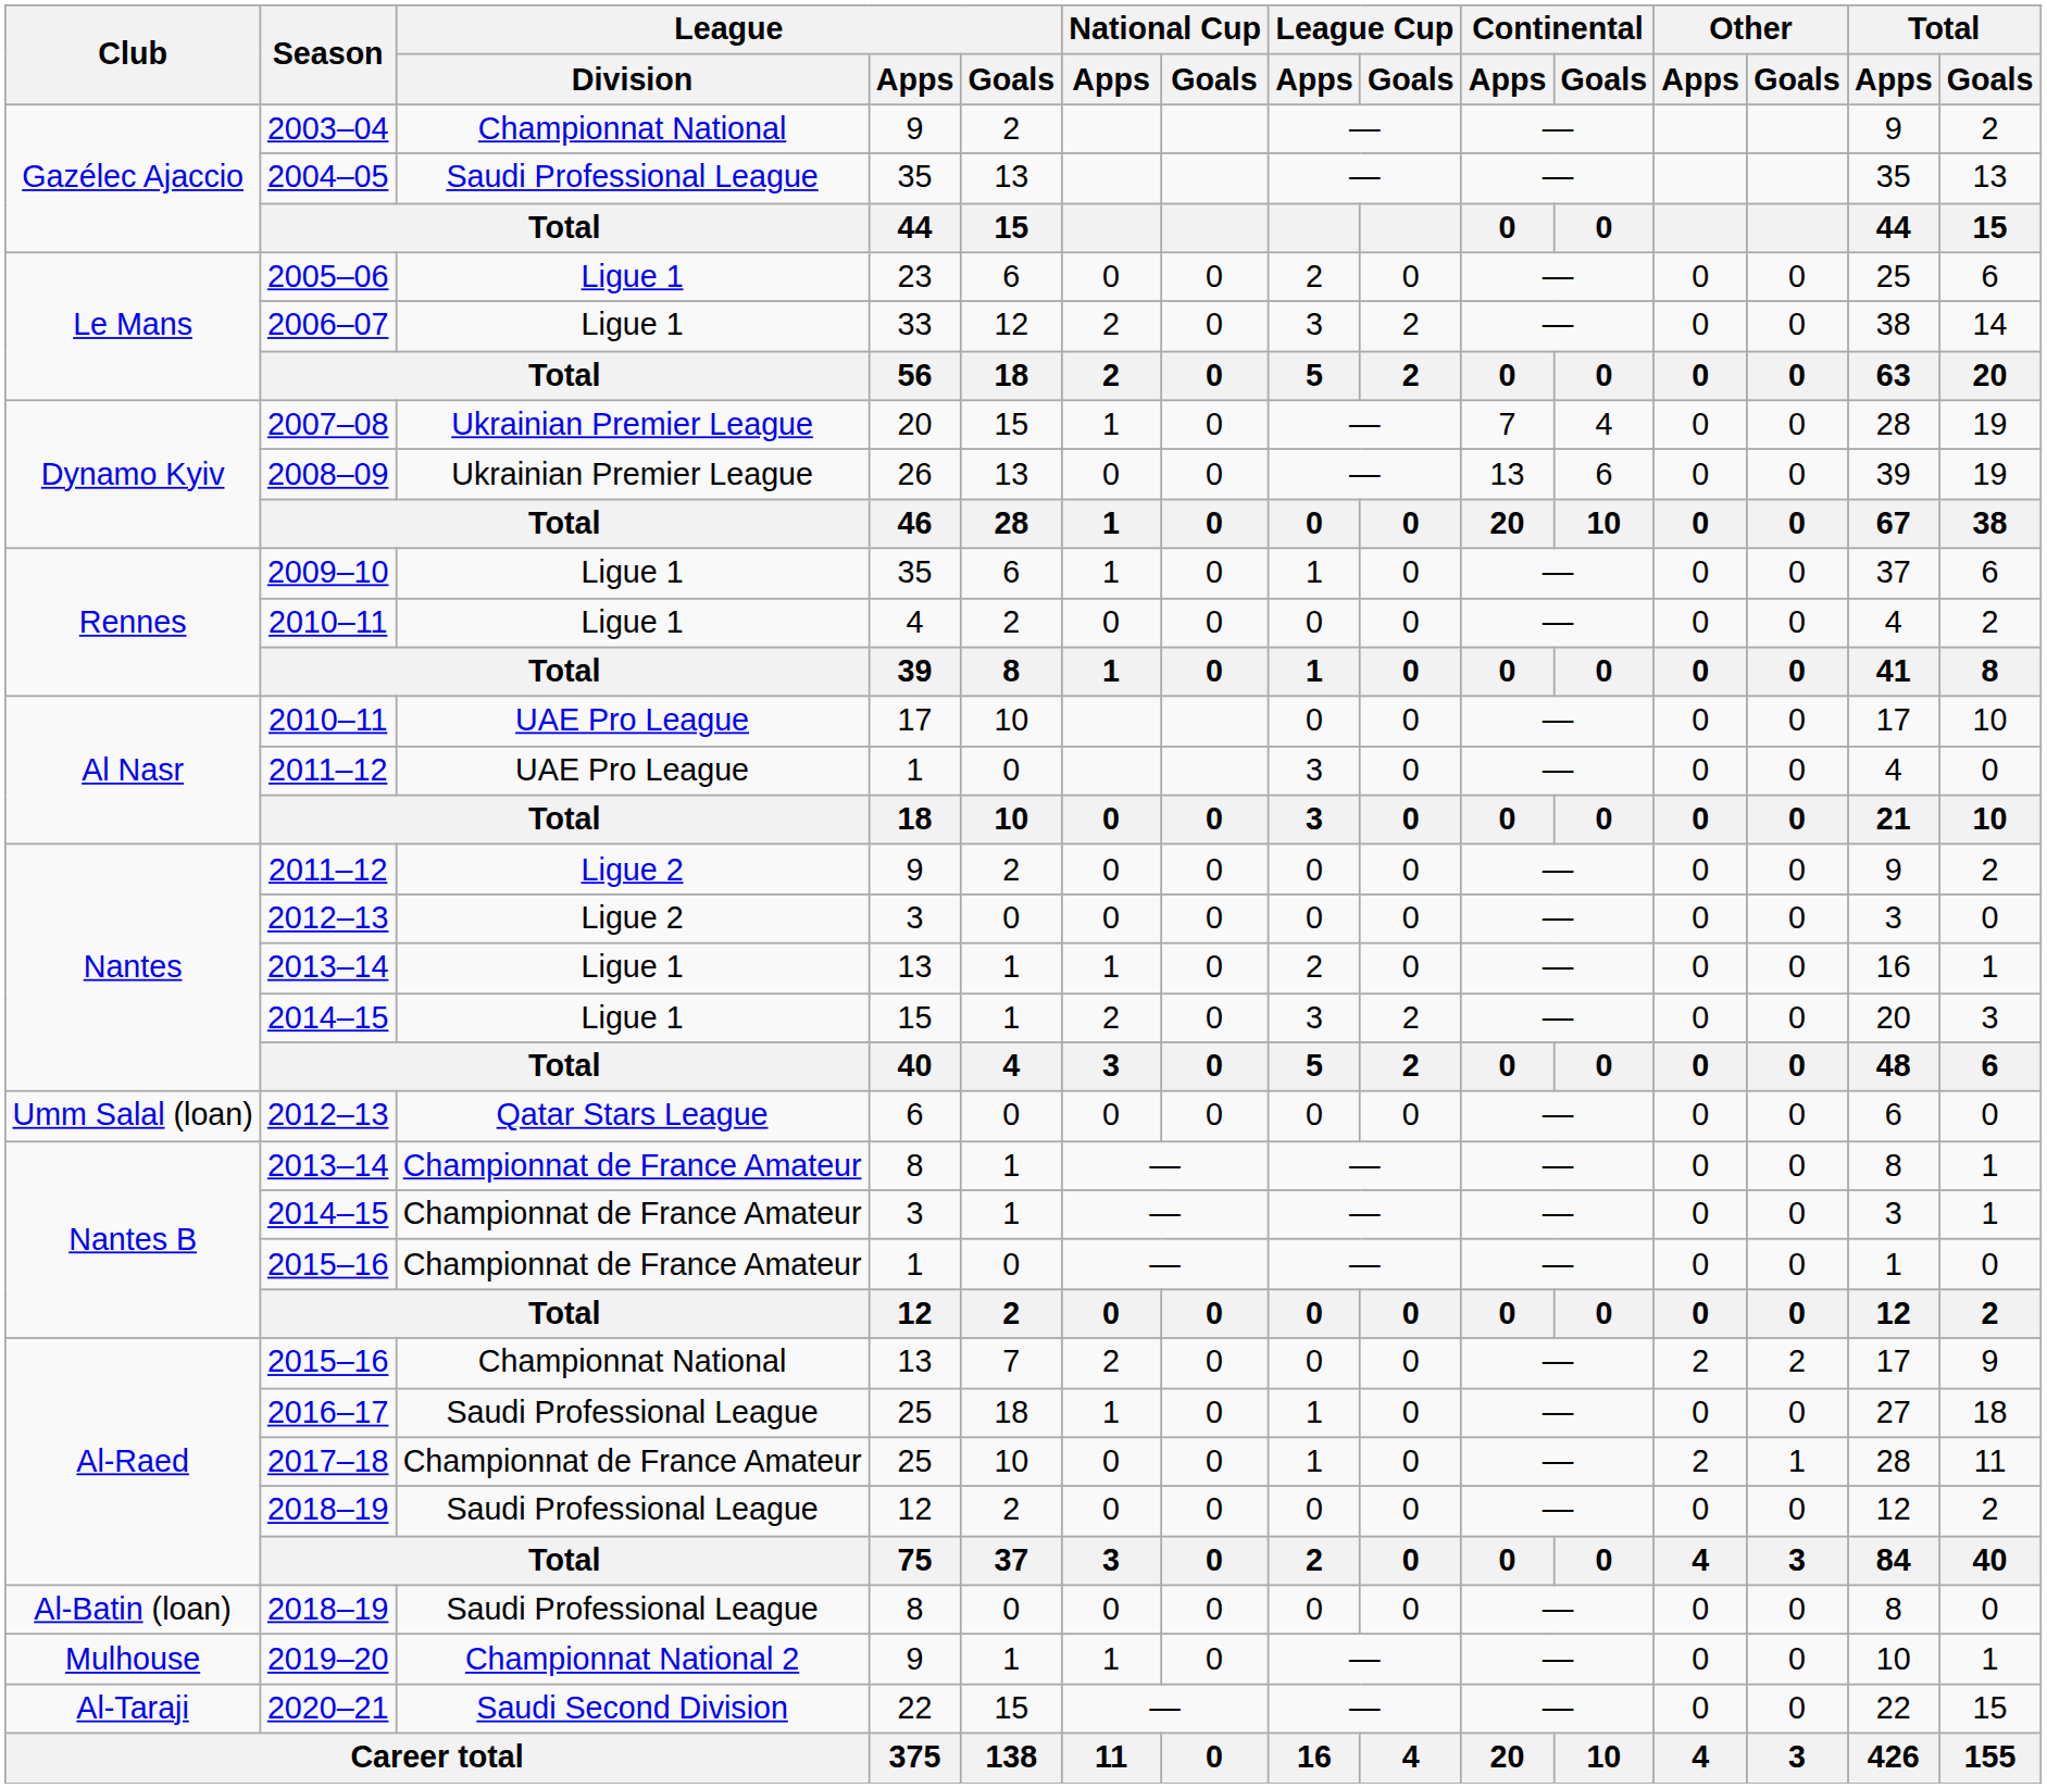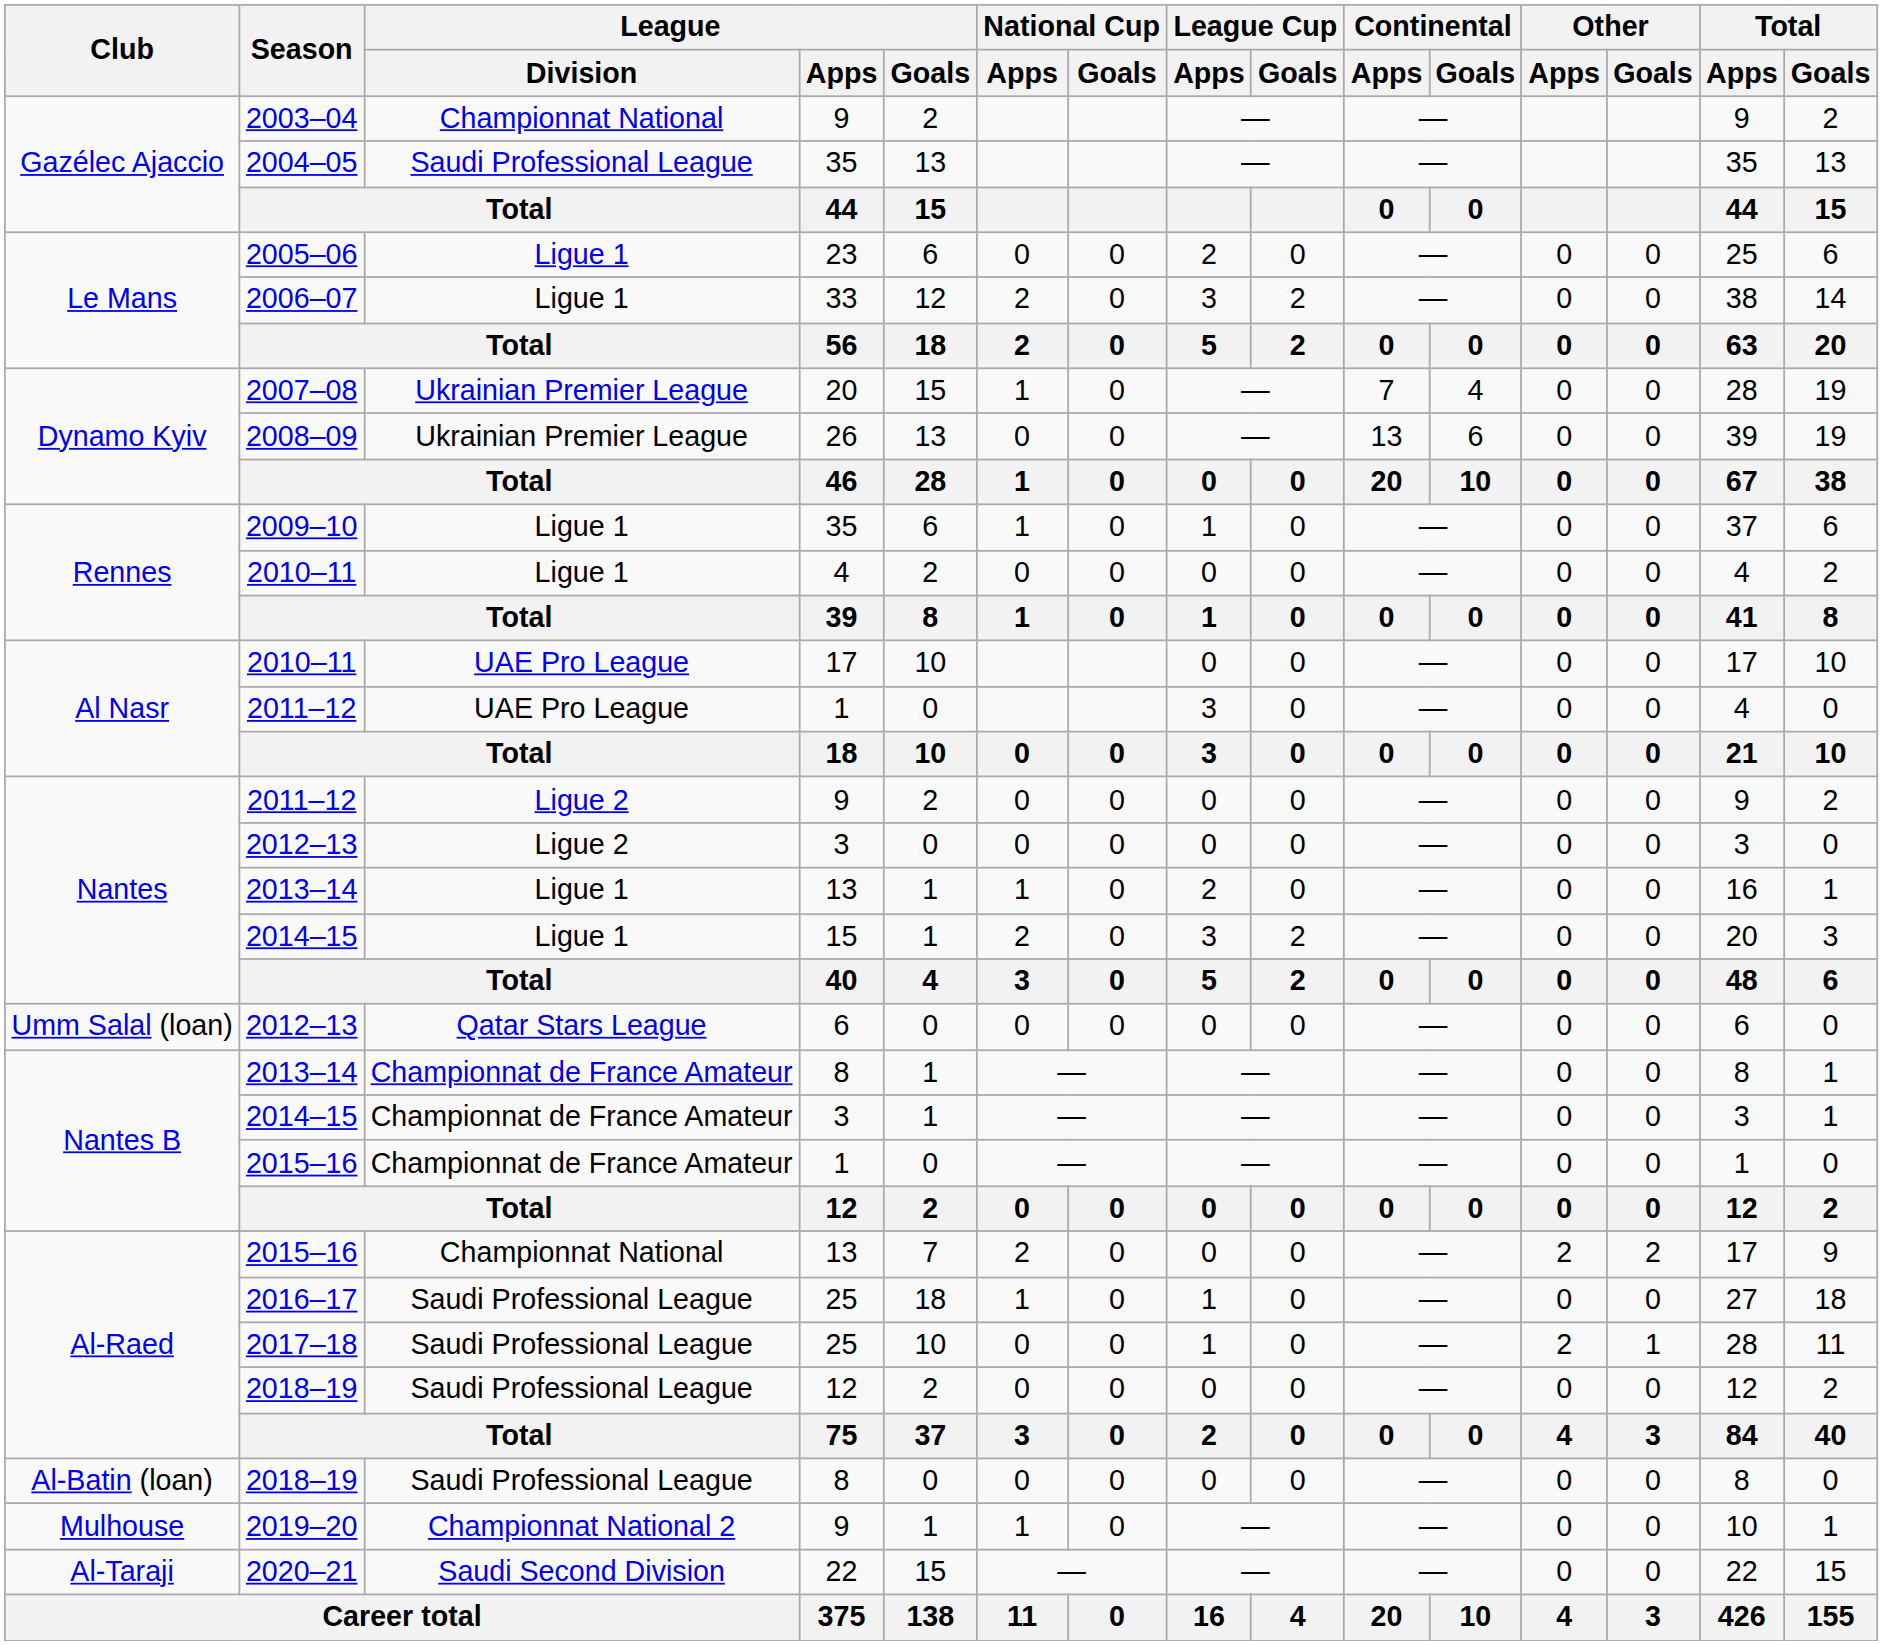2017–18 | League / Division: Championnat de France Amateur -> Saudi Professional League
